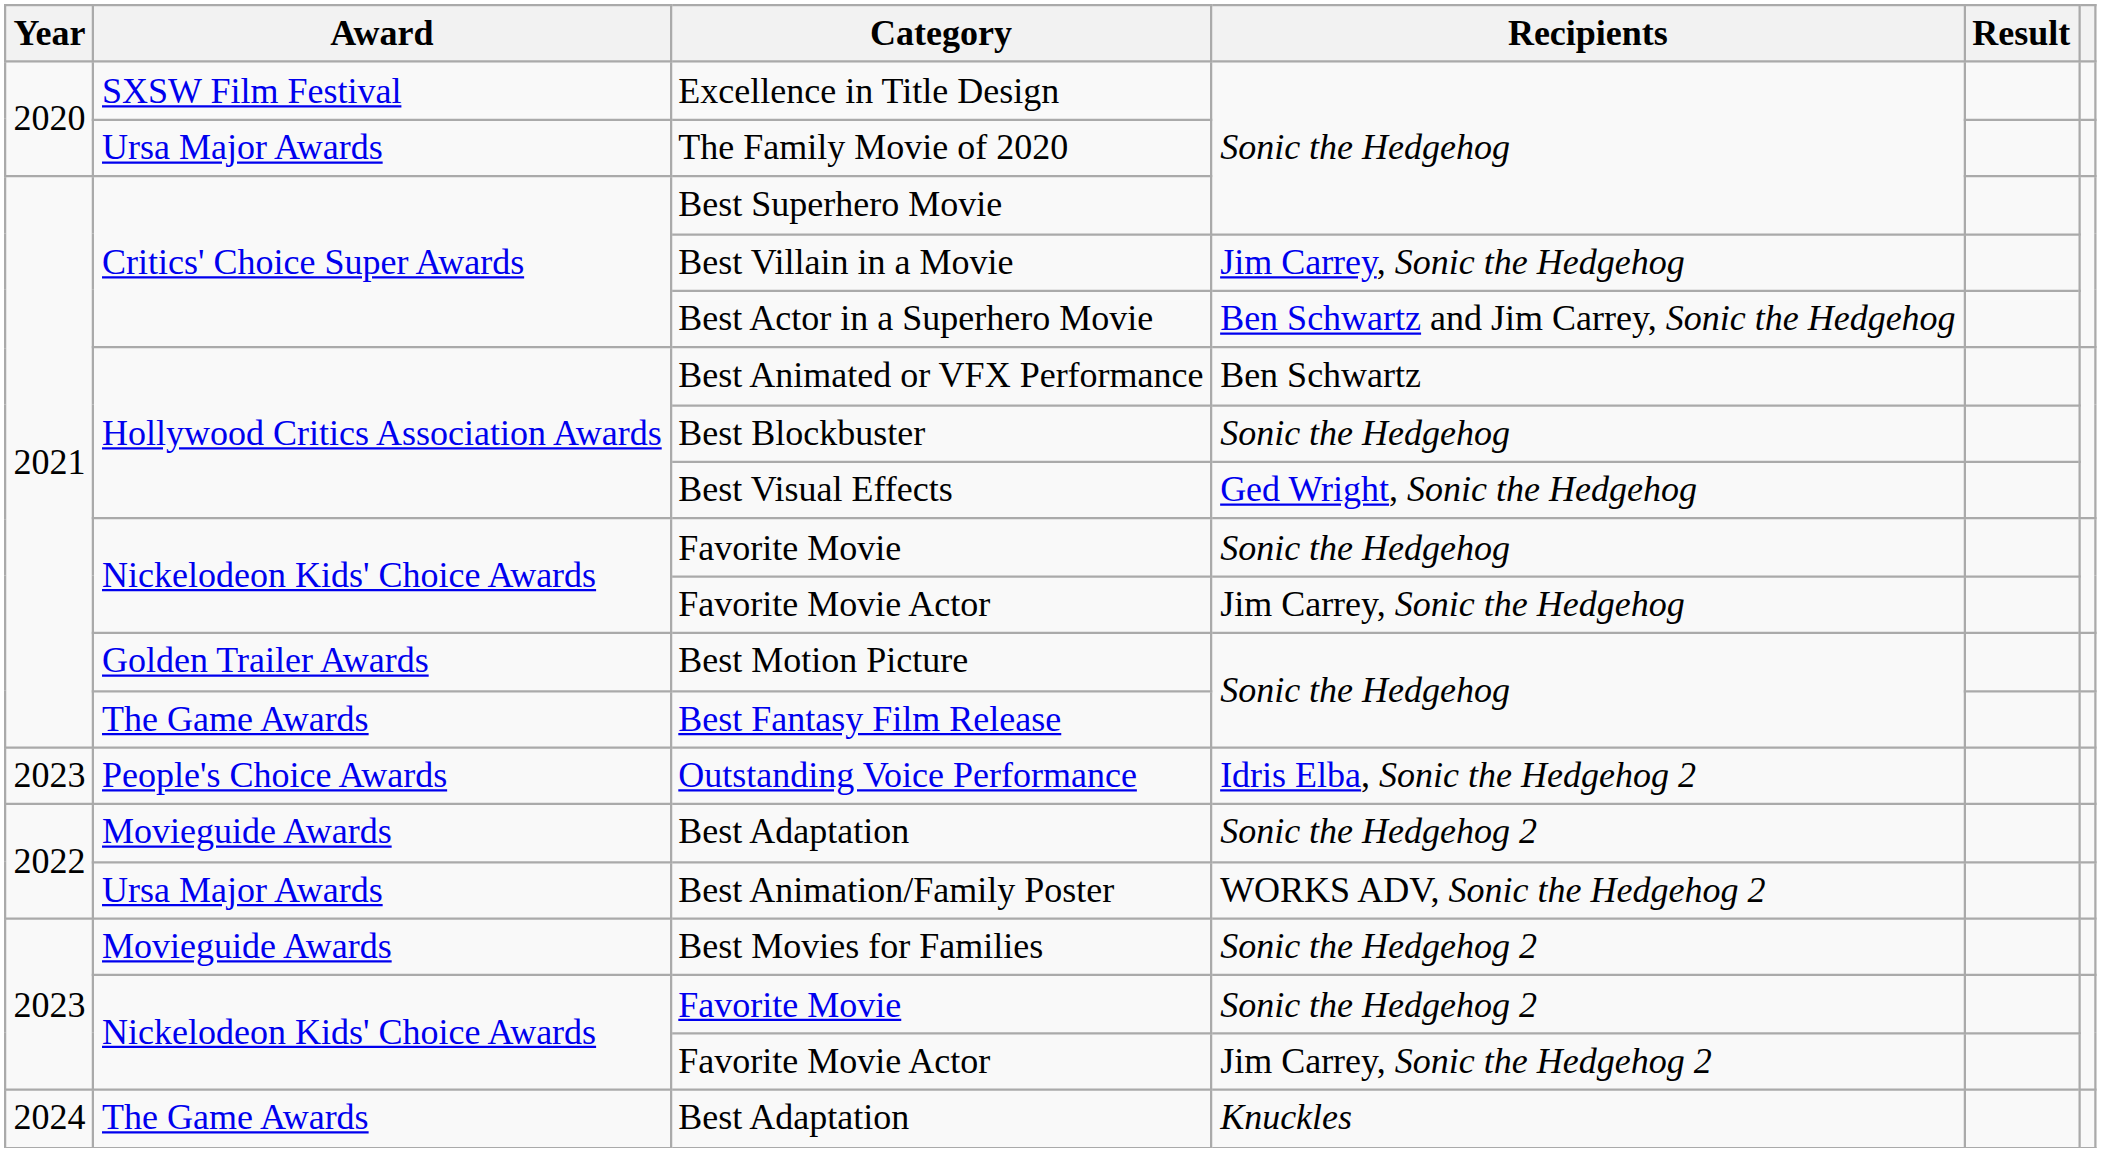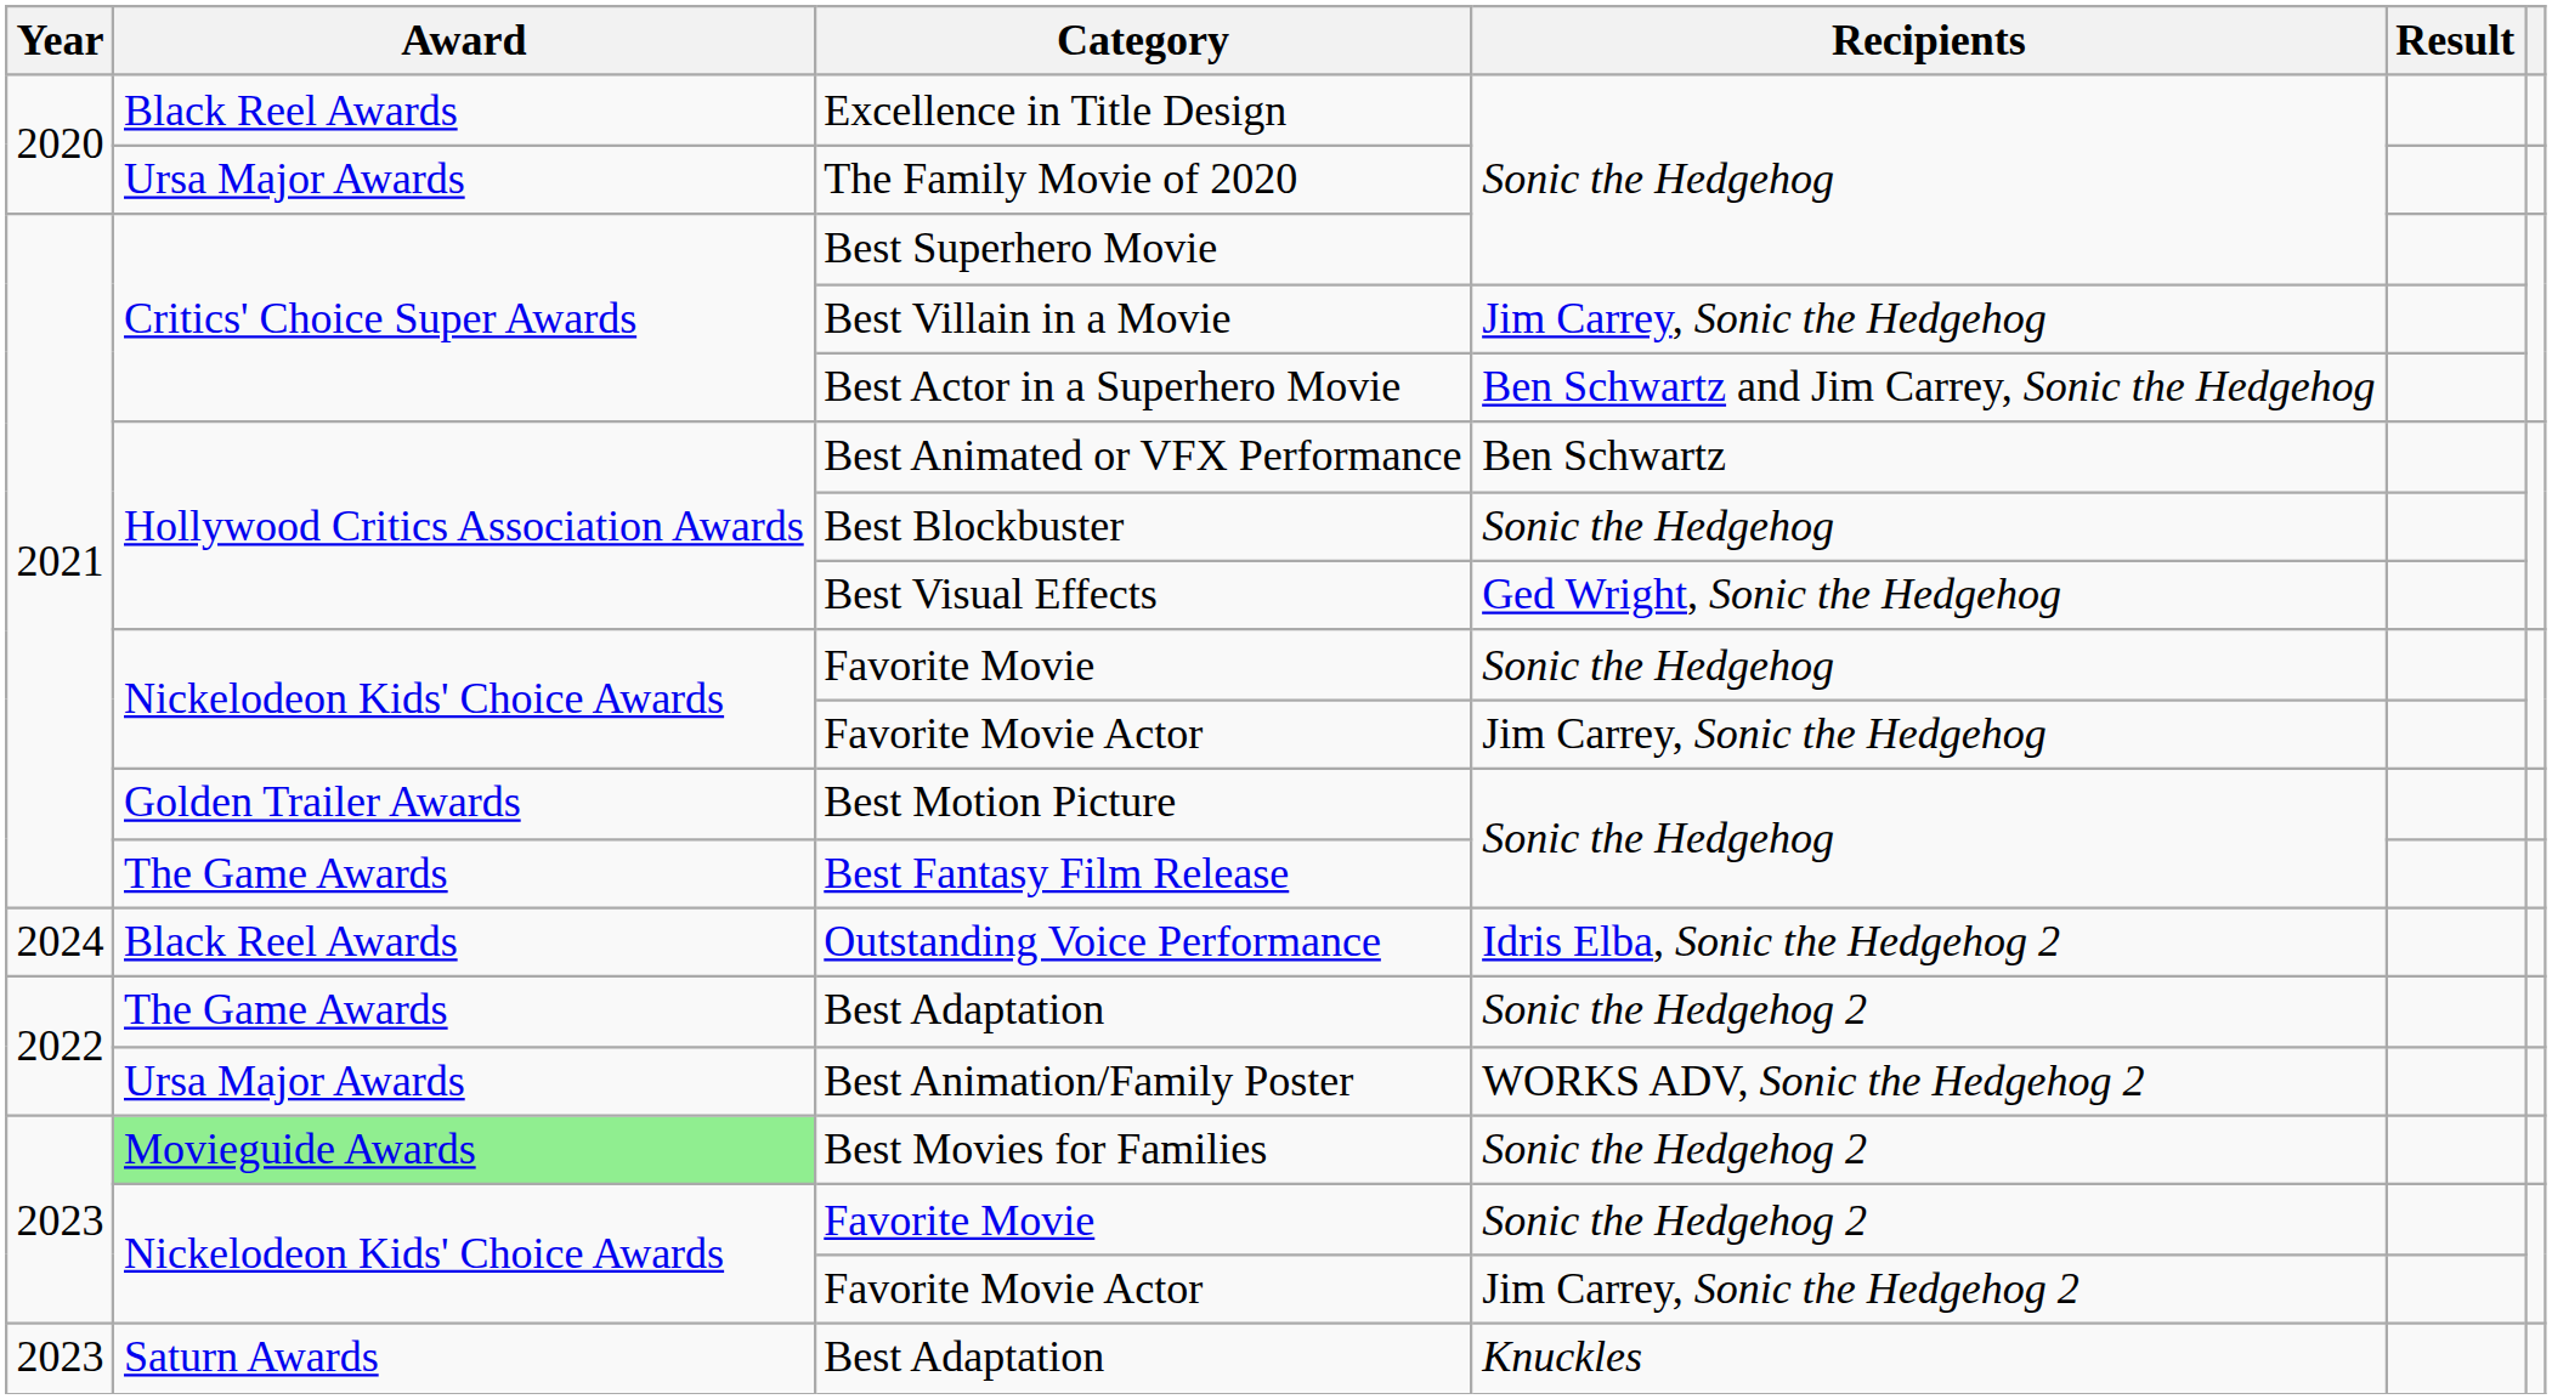Excellence in Title Design | Award: SXSW Film Festival -> Black Reel Awards
Outstanding Voice Performance | Year: 2023 -> 2024
Outstanding Voice Performance | Award: People's Choice Awards -> Black Reel Awards
Best Adaptation / Sonic the Hedgehog 2 | Award: Movieguide Awards -> The Game Awards
Best Movies for Families | Award: no background -> lightgreen background
Best Adaptation / Knuckles | Year: 2024 -> 2023
Best Adaptation / Knuckles | Award: The Game Awards -> Saturn Awards
